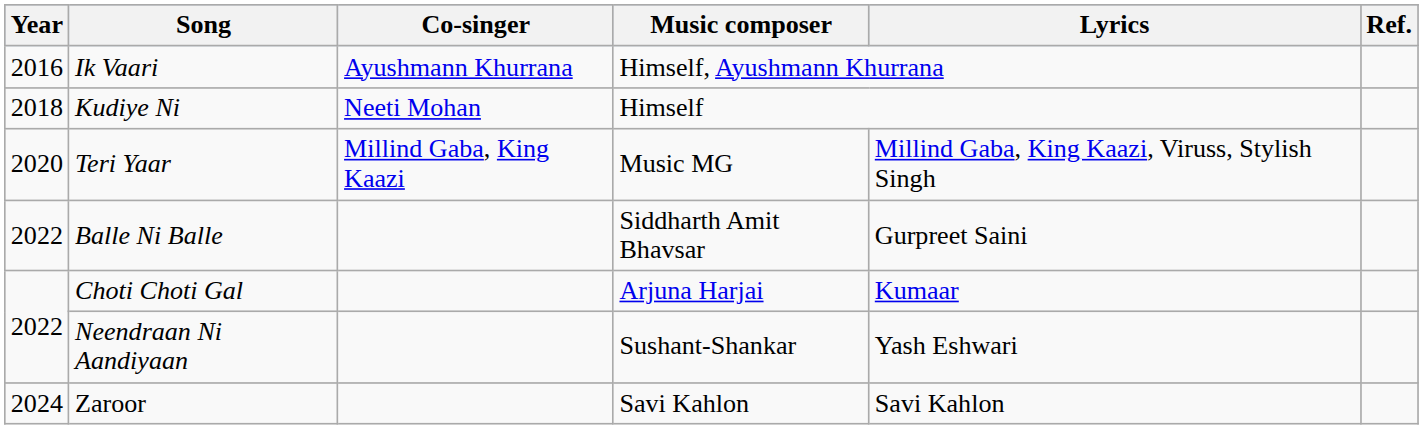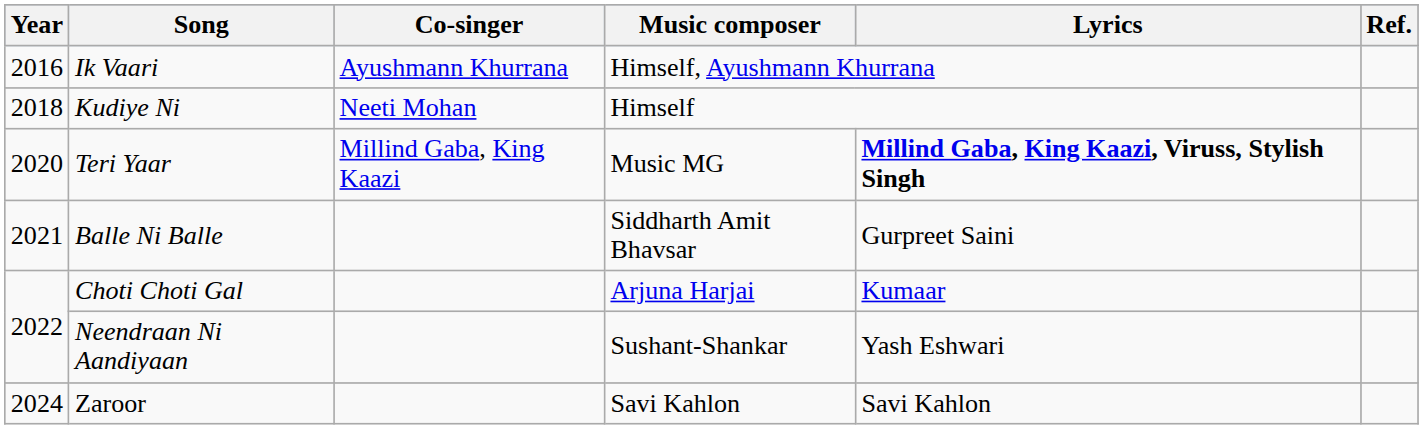Teri Yaar | Lyrics: normal -> bold
Balle Ni Balle | Year: 2022 -> 2021
